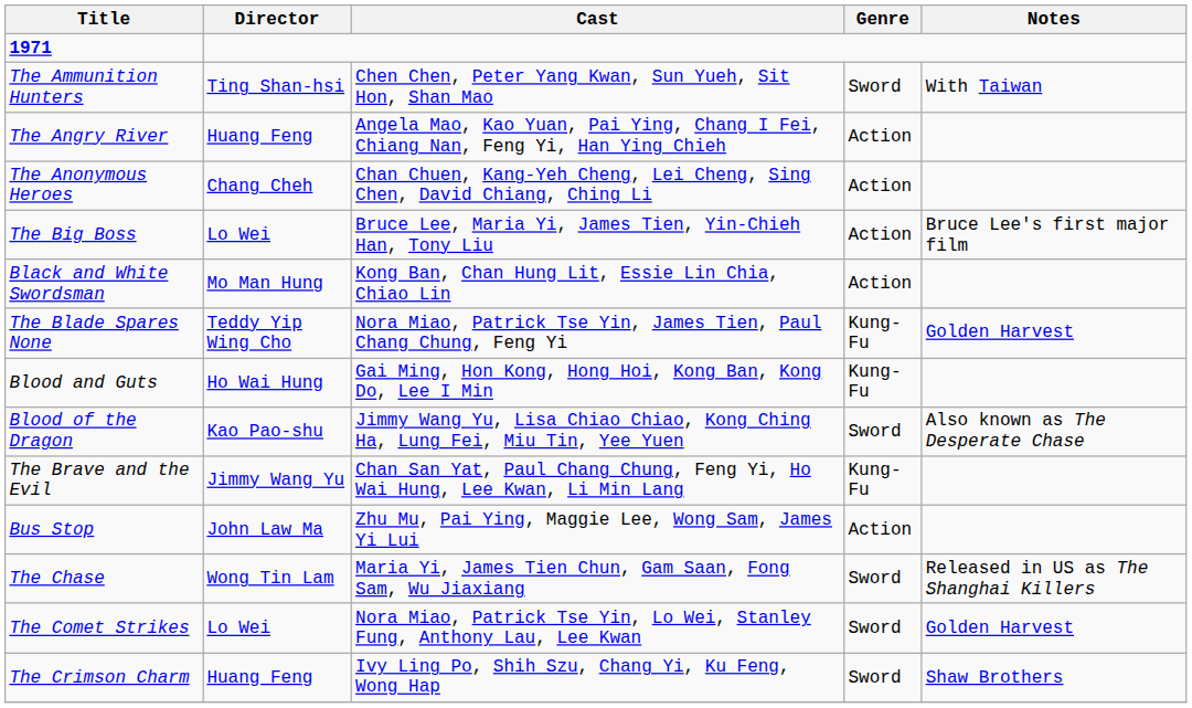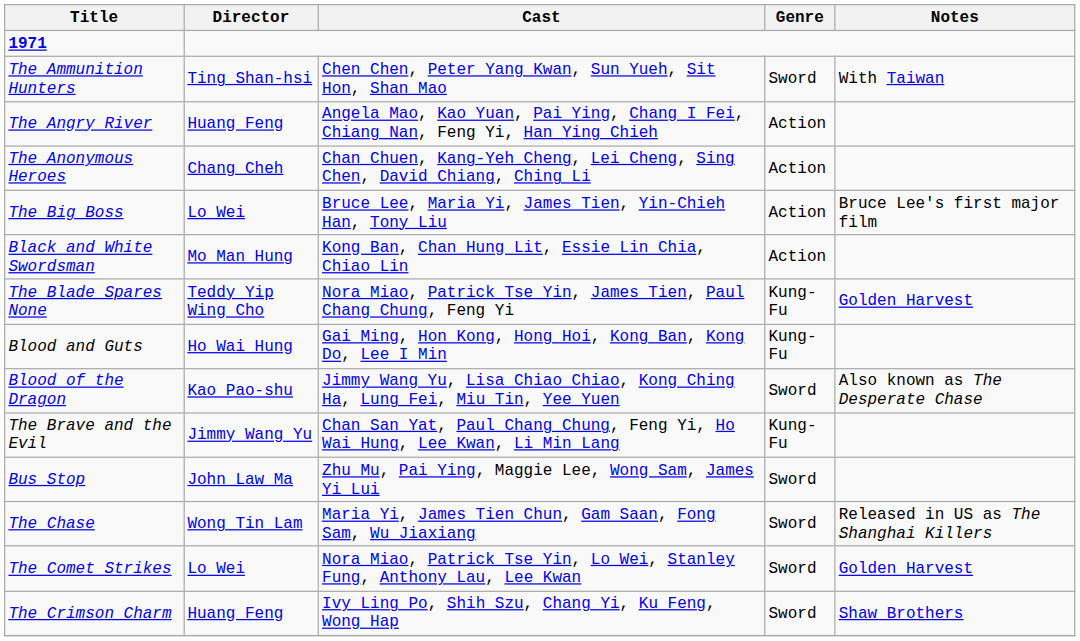Bus Stop | Genre: Action -> Sword
